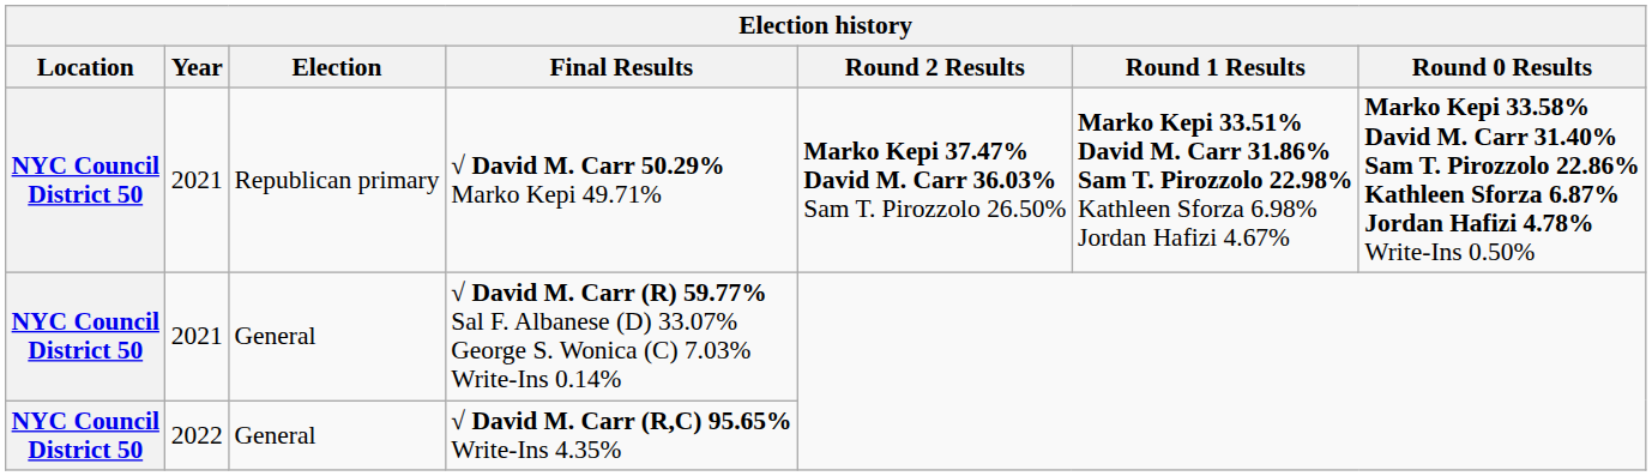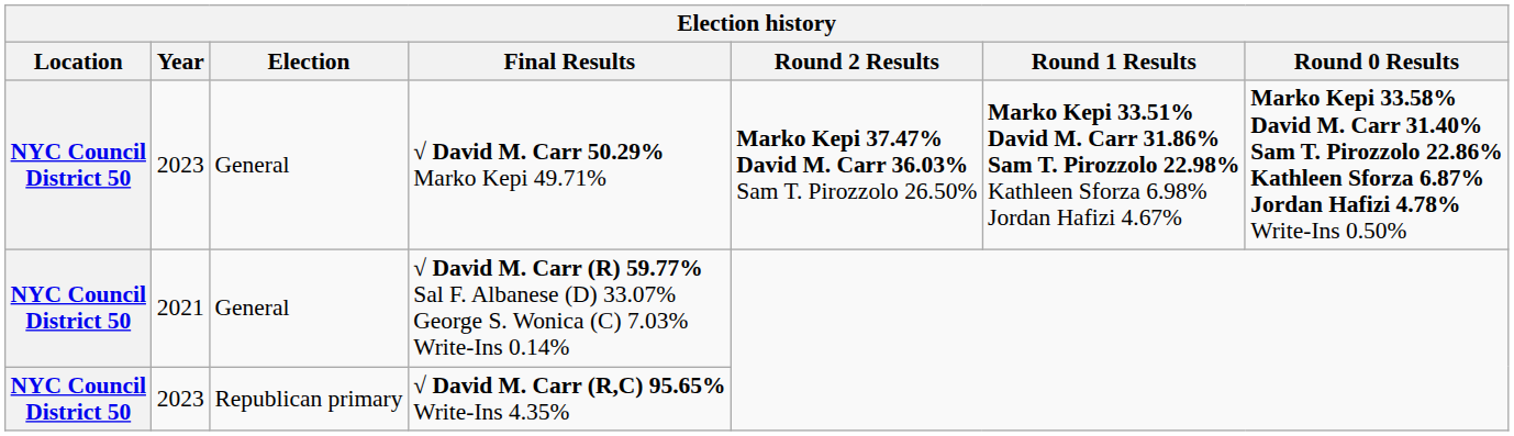√ David M. Carr 50.29% Marko Kepi 49.71% | Year: 2021 -> 2023
√ David M. Carr 50.29% Marko Kepi 49.71% | Election: Republican primary -> General
√ David M. Carr (R,C) 95.65% Write-Ins 4.35% | Year: 2022 -> 2023
√ David M. Carr (R,C) 95.65% Write-Ins 4.35% | Election: General -> Republican primary
